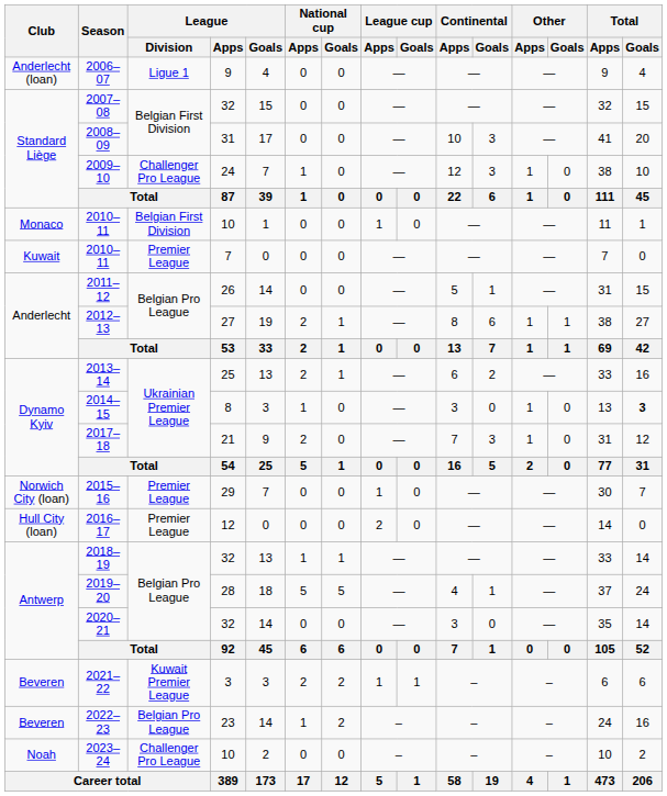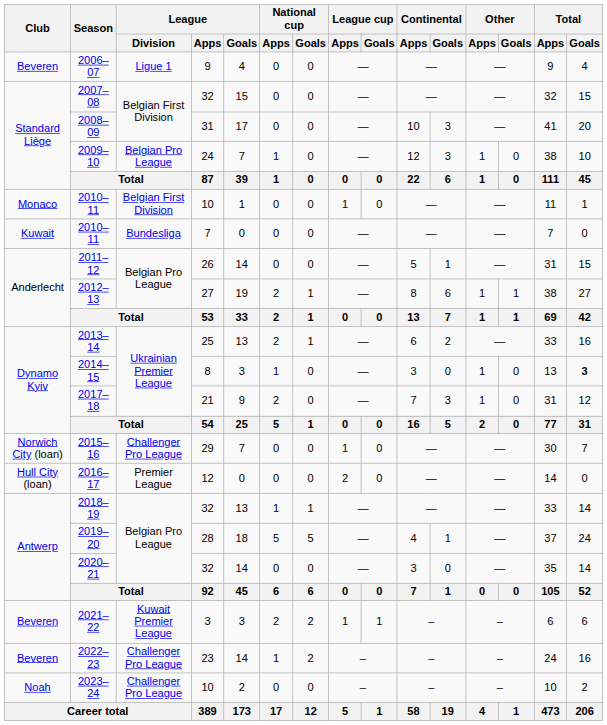2006–07 | Club: Anderlecht (loan) -> Beveren
2009–10 | League / Division: Challenger Pro League -> Belgian Pro League
2010–11 / 7 | League / Division: Premier League -> Bundesliga
2015–16 | League / Division: Premier League -> Challenger Pro League
2022–23 | League / Division: Belgian Pro League -> Challenger Pro League
